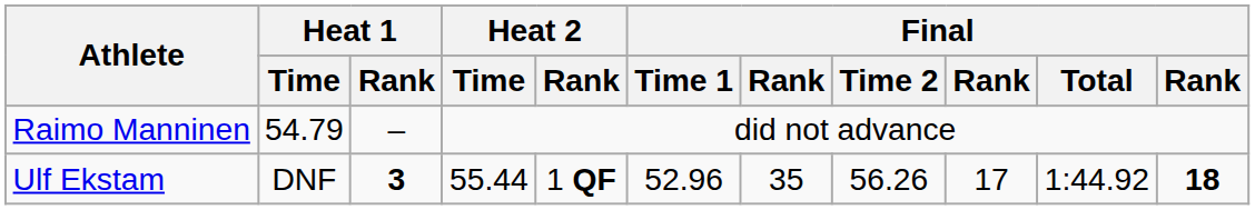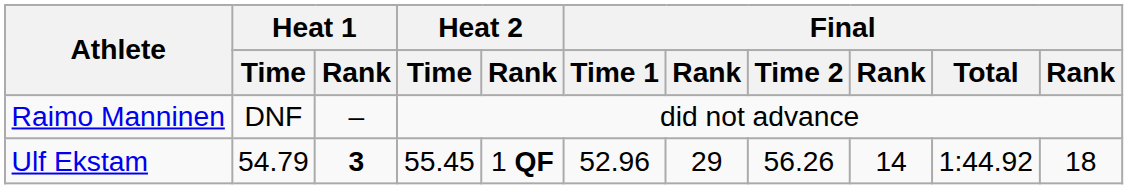Raimo Manninen | Heat 1 / Time: 54.79 -> DNF
Ulf Ekstam | Heat 1 / Time: DNF -> 54.79
Ulf Ekstam | Heat 2 / Time: 55.44 -> 55.45
Ulf Ekstam | column 7: 35 -> 29
Ulf Ekstam | column 9: 17 -> 14
Ulf Ekstam | column 11: bold -> normal
